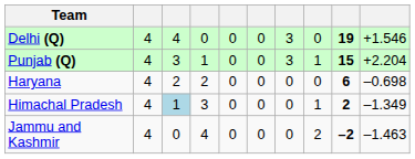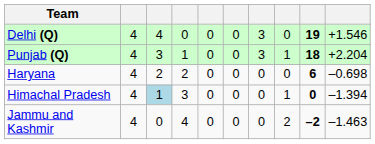Punjab (Q) | column 9: 15 -> 18
Himachal Pradesh | column 9: 2 -> 0
Himachal Pradesh | column 10: –1.349 -> –1.394
